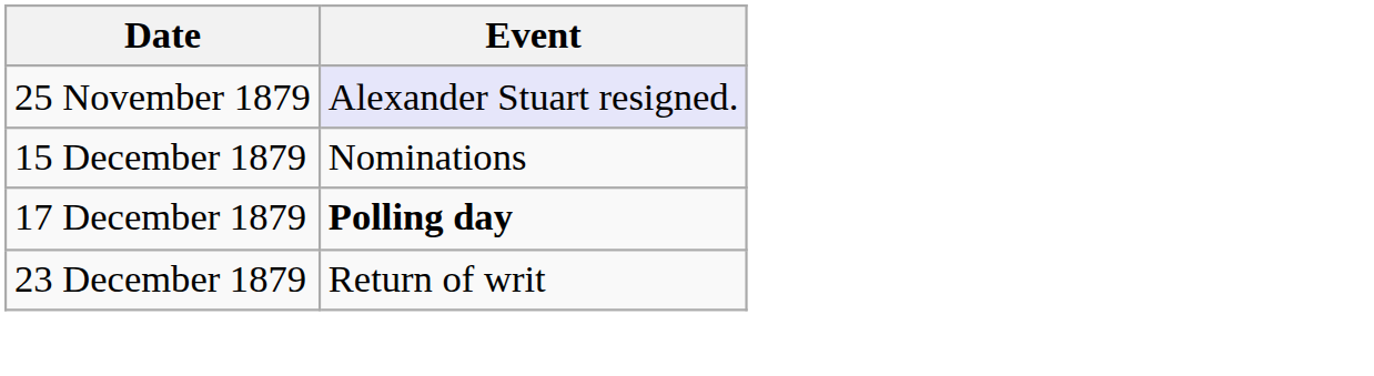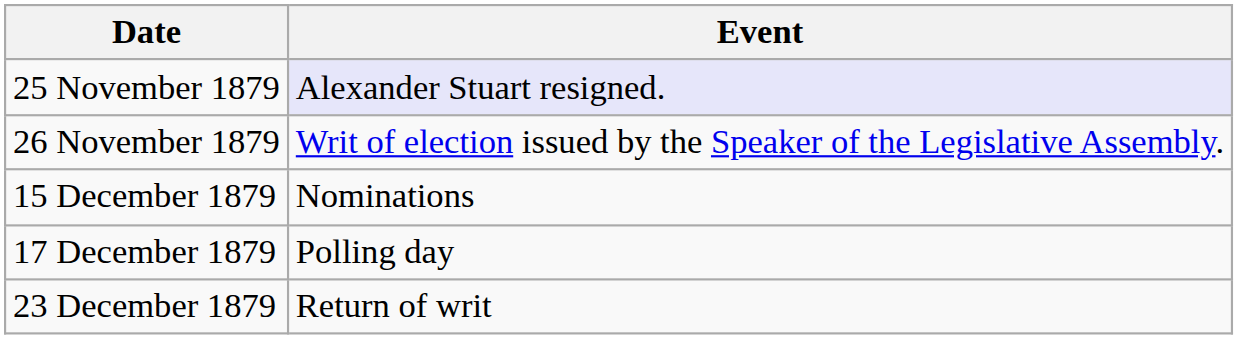+ row: 26 November 1879 | Writ of election issued by the Speaker of the Legislative Assembly.
17 December 1879 | Event: bold -> normal
